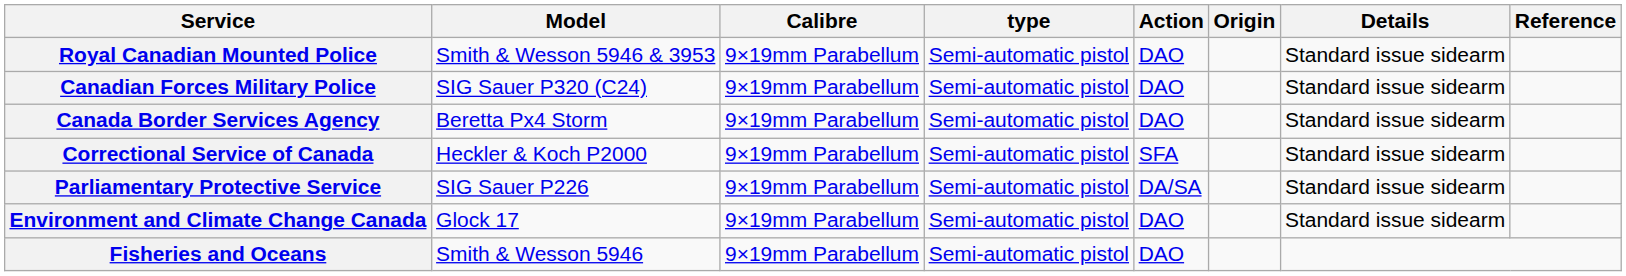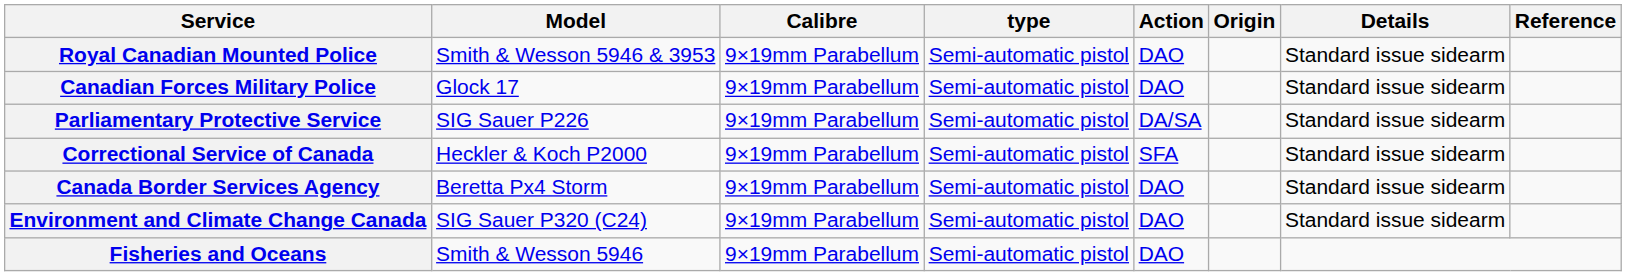Canadian Forces Military Police | Model: SIG Sauer P320 (C24) -> Glock 17
rows swapped: Canada Border Services Agency <-> Parliamentary Protective Service
Environment and Climate Change Canada | Model: Glock 17 -> SIG Sauer P320 (C24)
